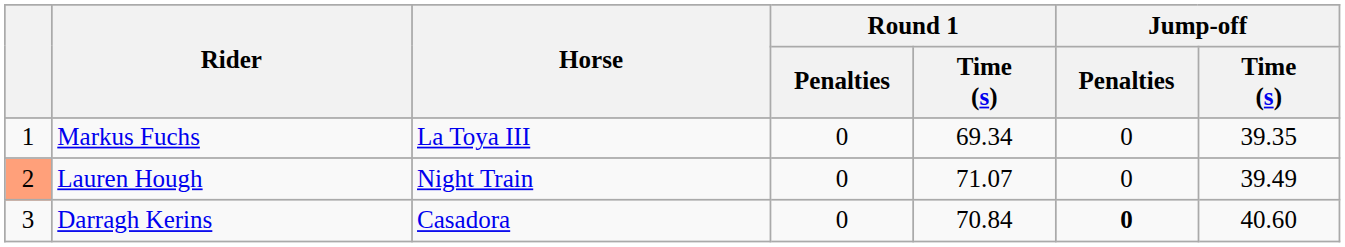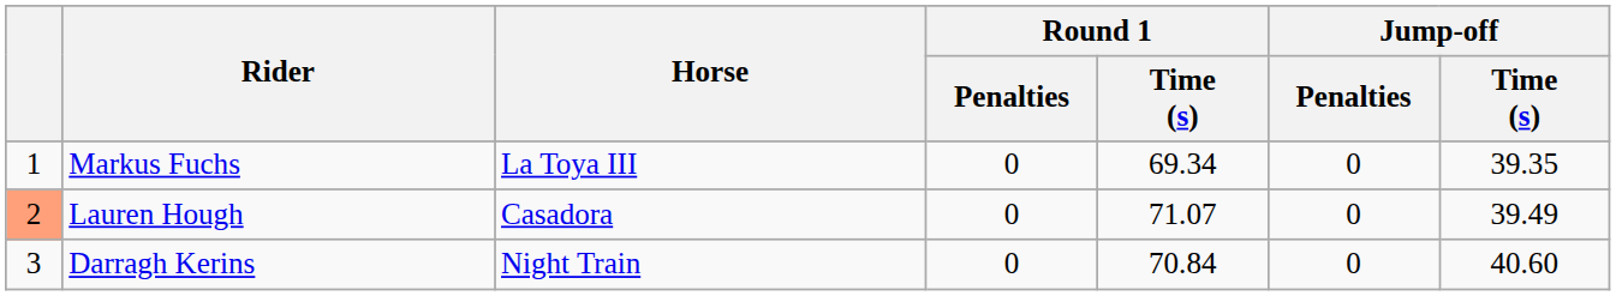Lauren Hough | Horse: Night Train -> Casadora
Darragh Kerins | Horse: Casadora -> Night Train
Darragh Kerins | Jump-off / Penalties: bold -> normal
